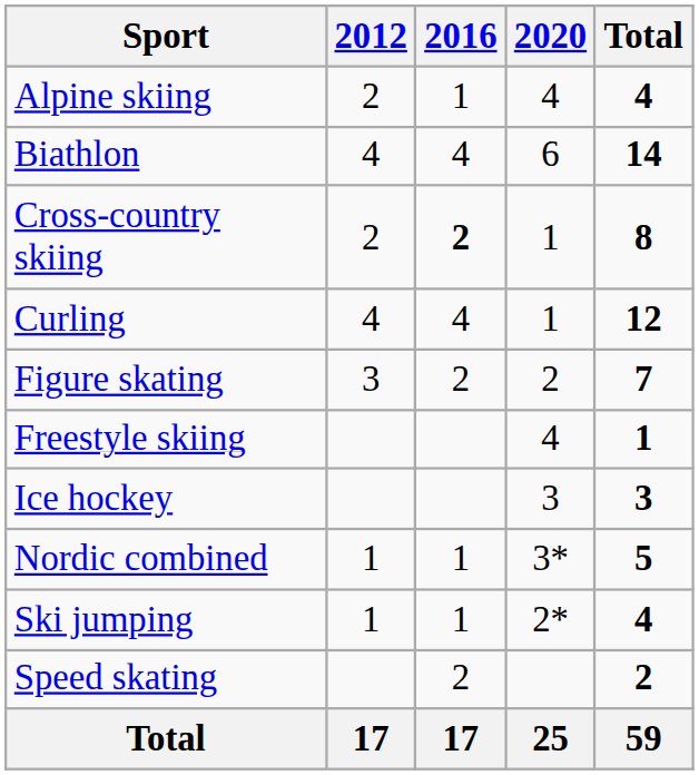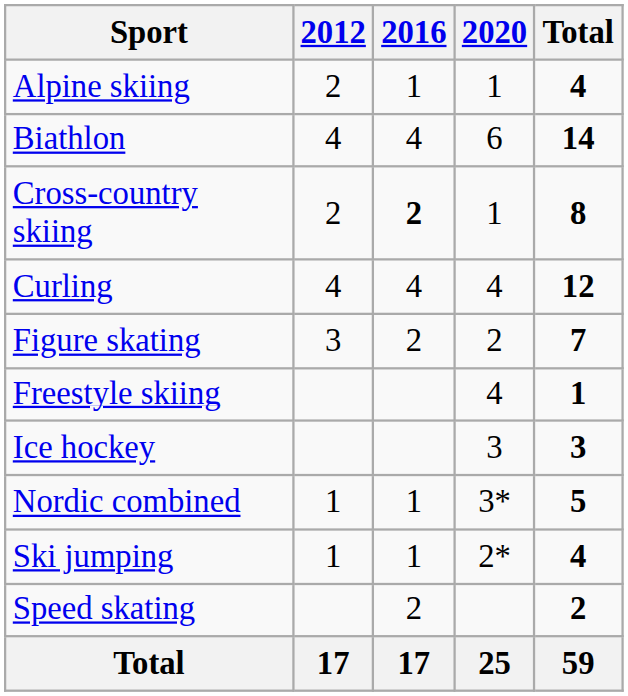Alpine skiing | 2020: 4 -> 1
Curling | 2020: 1 -> 4
